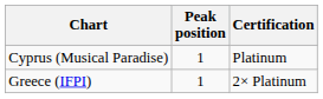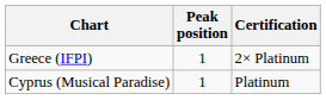rows swapped: Greece (IFPI) <-> Cyprus (Musical Paradise)
